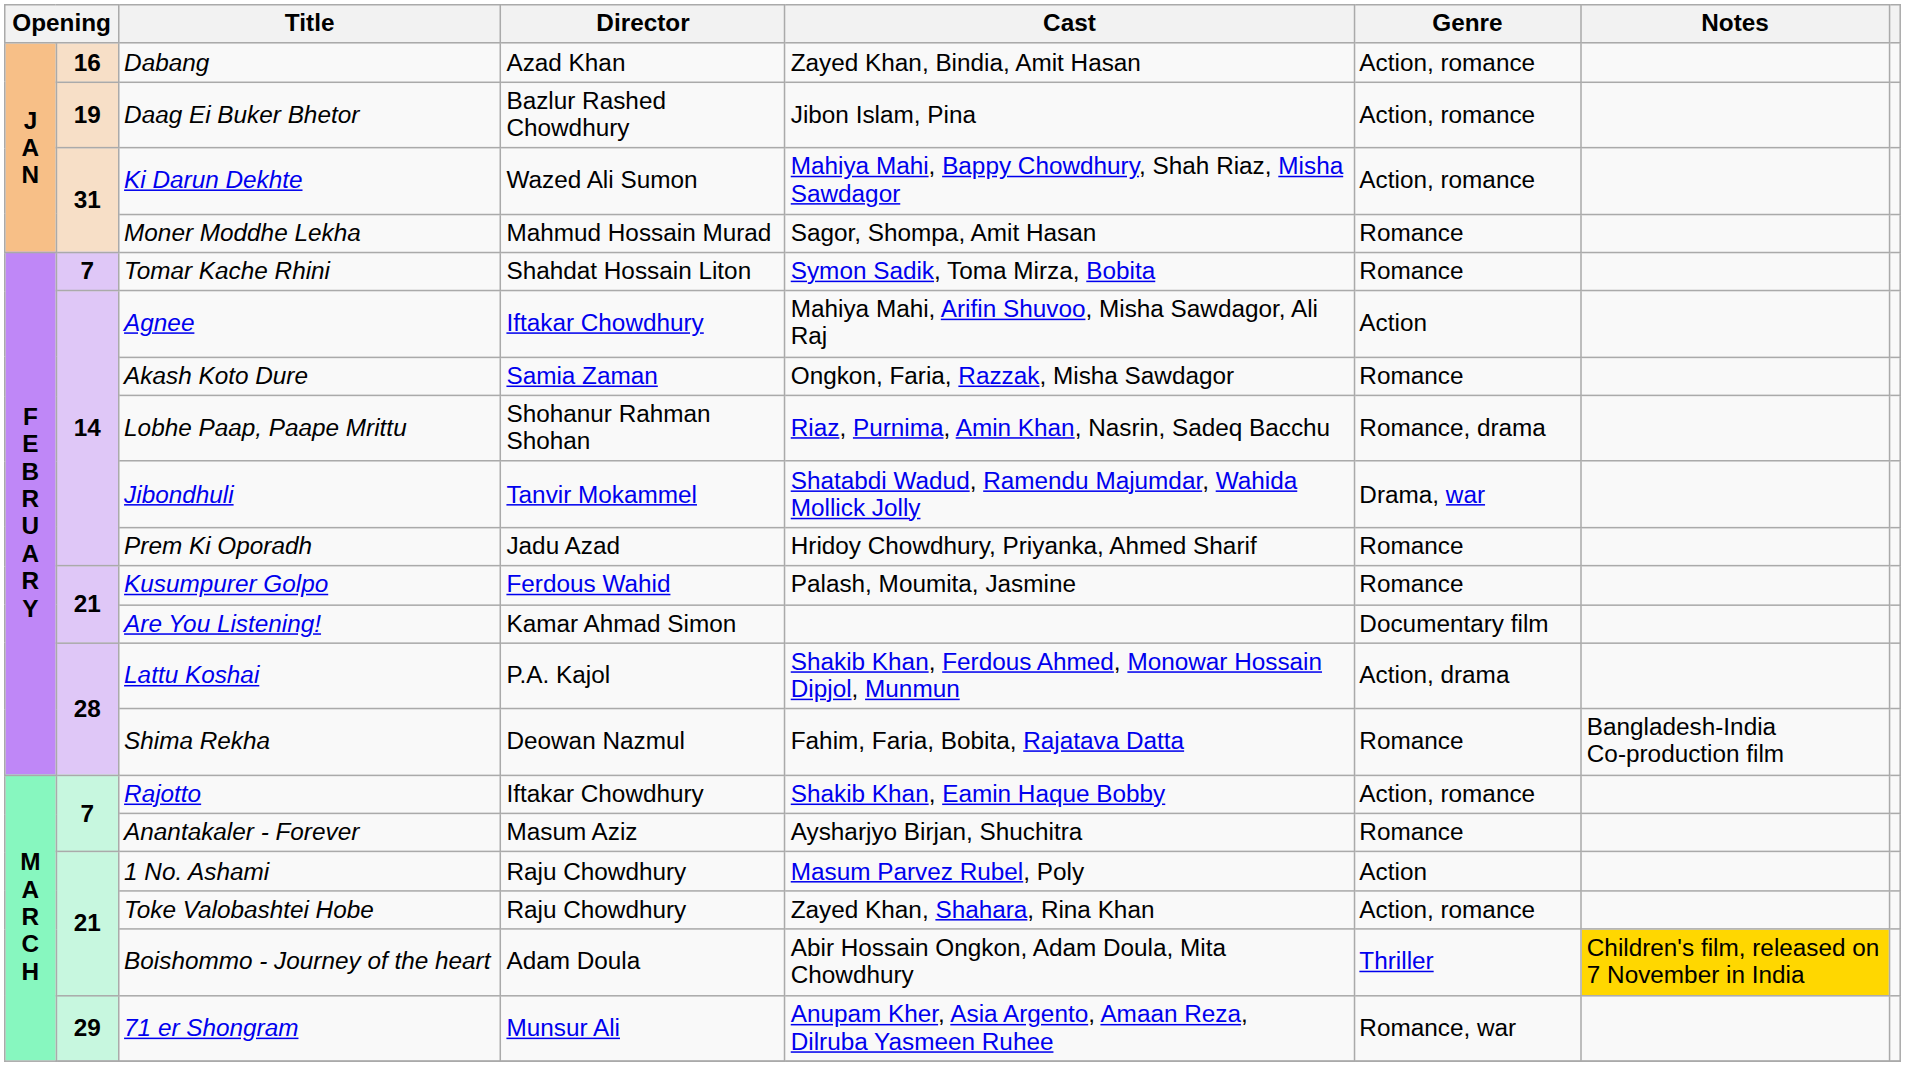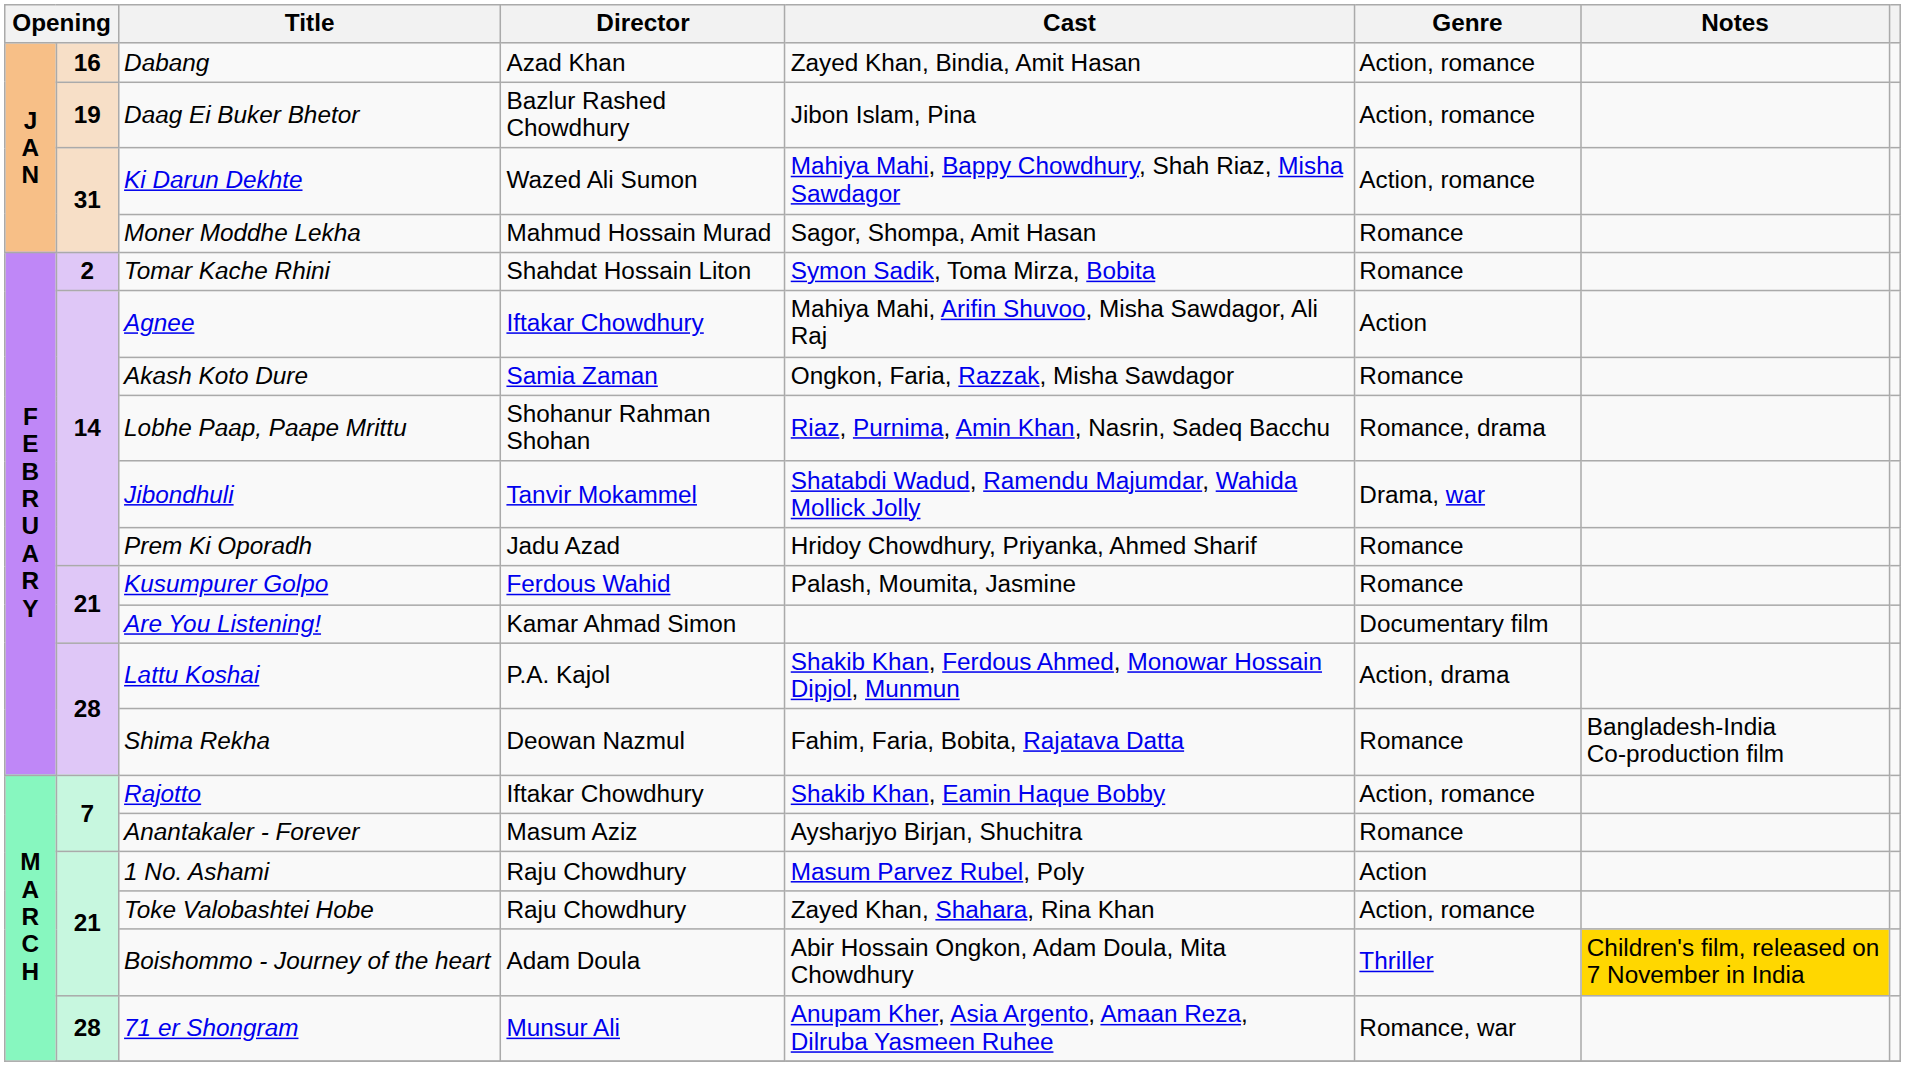Tomar Kache Rhini | column 2: 7 -> 2
71 er Shongram | column 2: 29 -> 28
